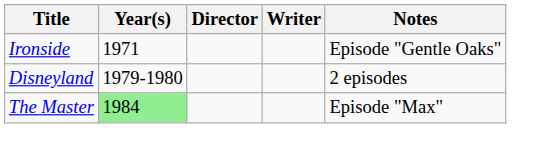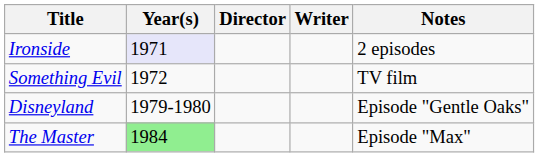Ironside | Year(s): no background -> lavender background
Ironside | Notes: Episode "Gentle Oaks" -> 2 episodes
+ row: Something Evil | 1972 | TV film
Disneyland | Notes: 2 episodes -> Episode "Gentle Oaks"
